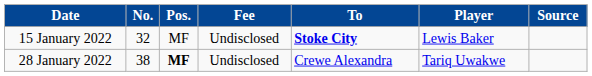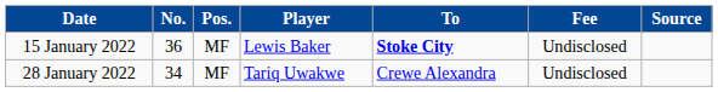columns swapped: Player <-> Fee
15 January 2022 | No.: 32 -> 36
28 January 2022 | No.: 38 -> 34
28 January 2022 | Pos.: bold -> normal
